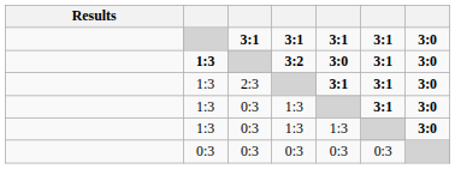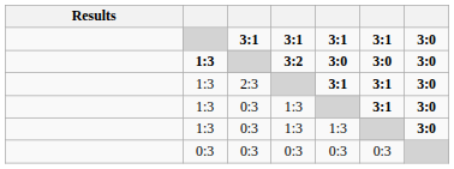3:2 | column 6: 3:1 -> 3:0
